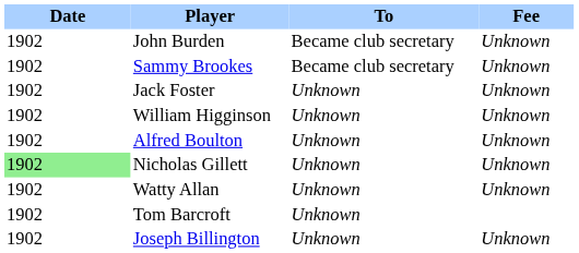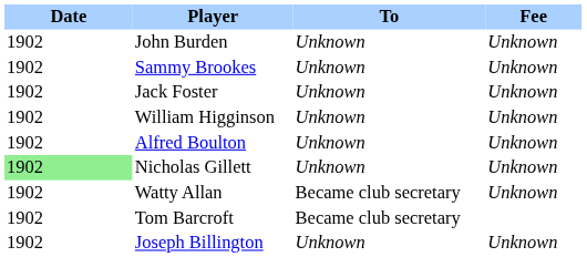John Burden | To: Became club secretary -> Unknown
Sammy Brookes | To: Became club secretary -> Unknown
Watty Allan | To: Unknown -> Became club secretary
Tom Barcroft | To: Unknown -> Became club secretary
